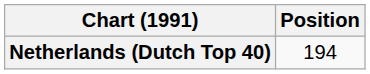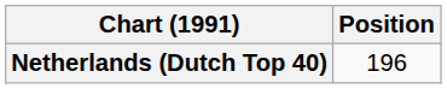Netherlands (Dutch Top 40) | Position: 194 -> 196
